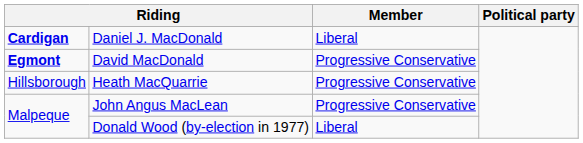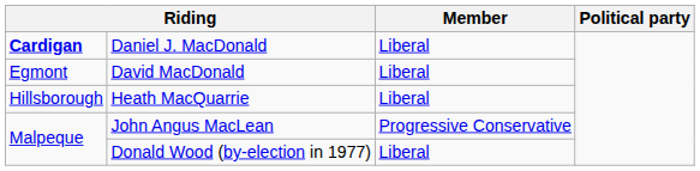David MacDonald | column 1: bold -> normal
David MacDonald | Member: Progressive Conservative -> Liberal
Heath MacQuarrie | Member: Progressive Conservative -> Liberal
